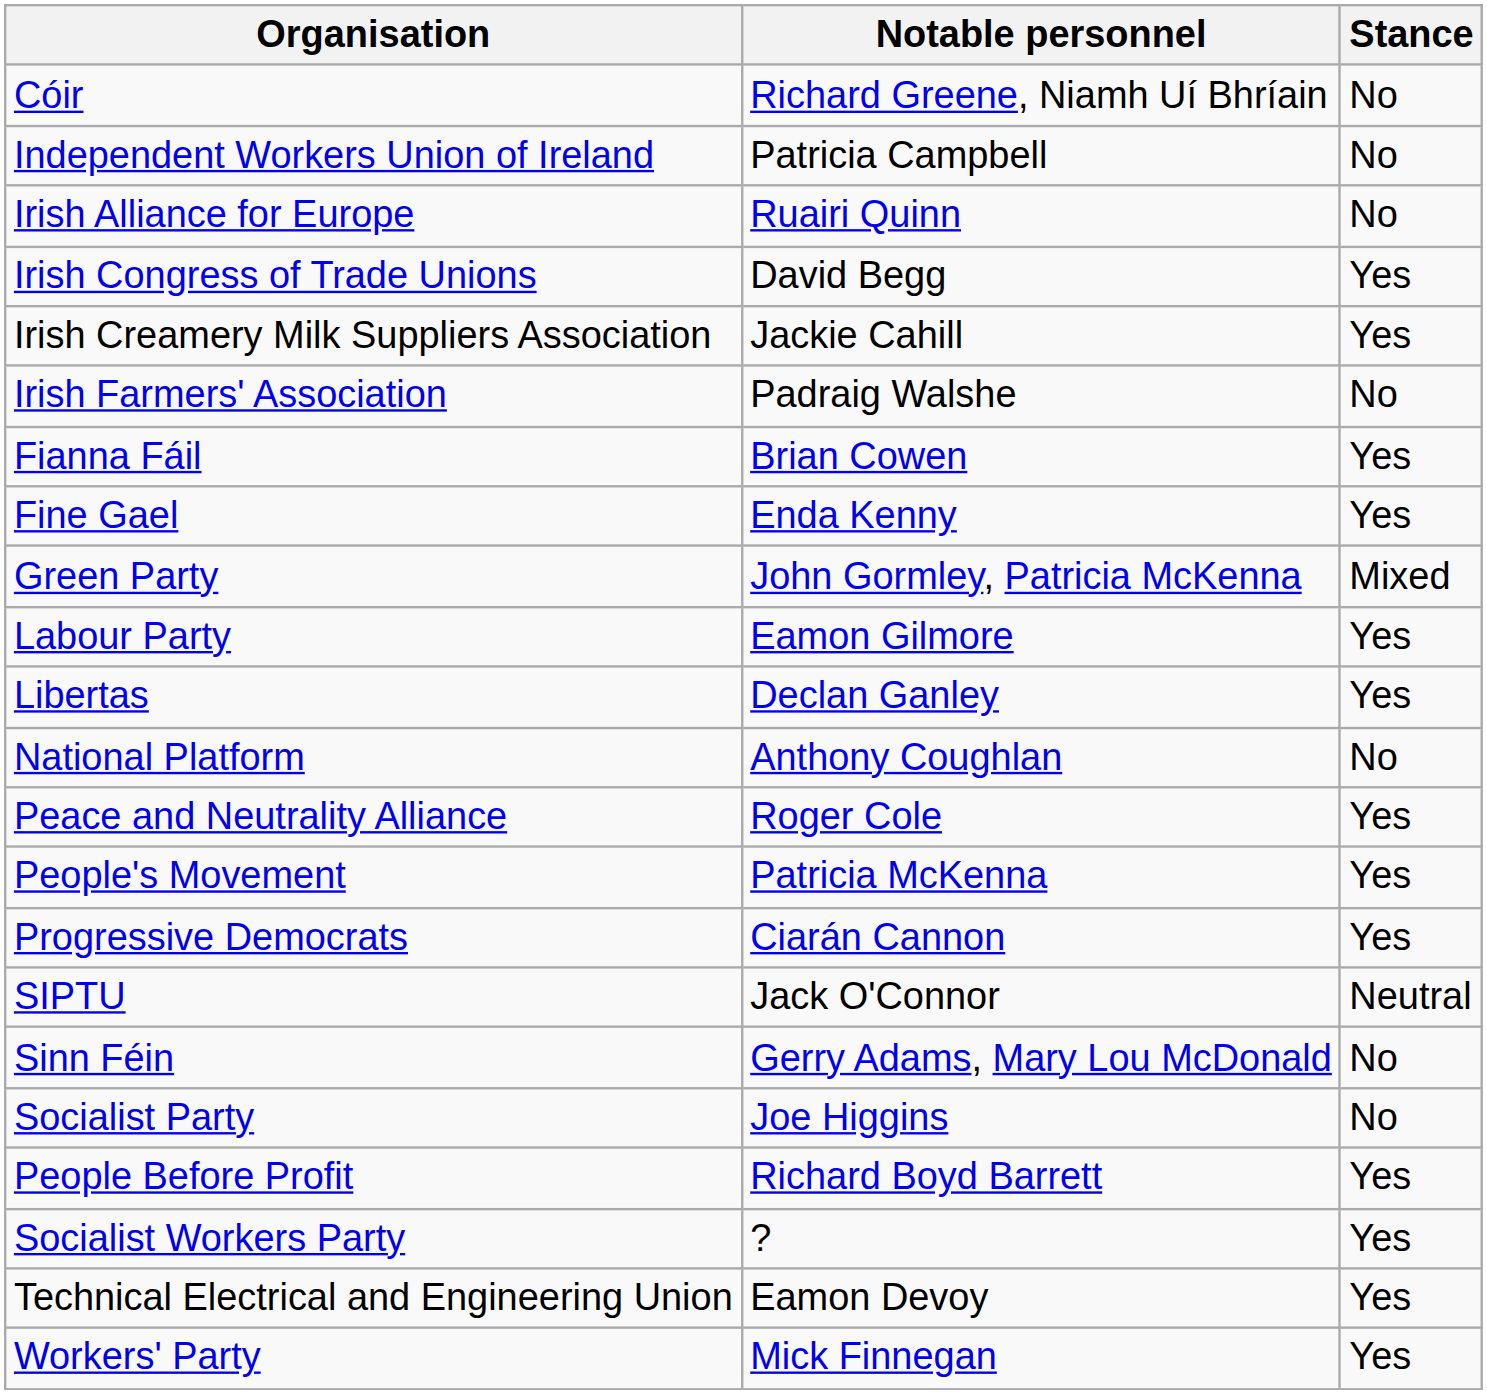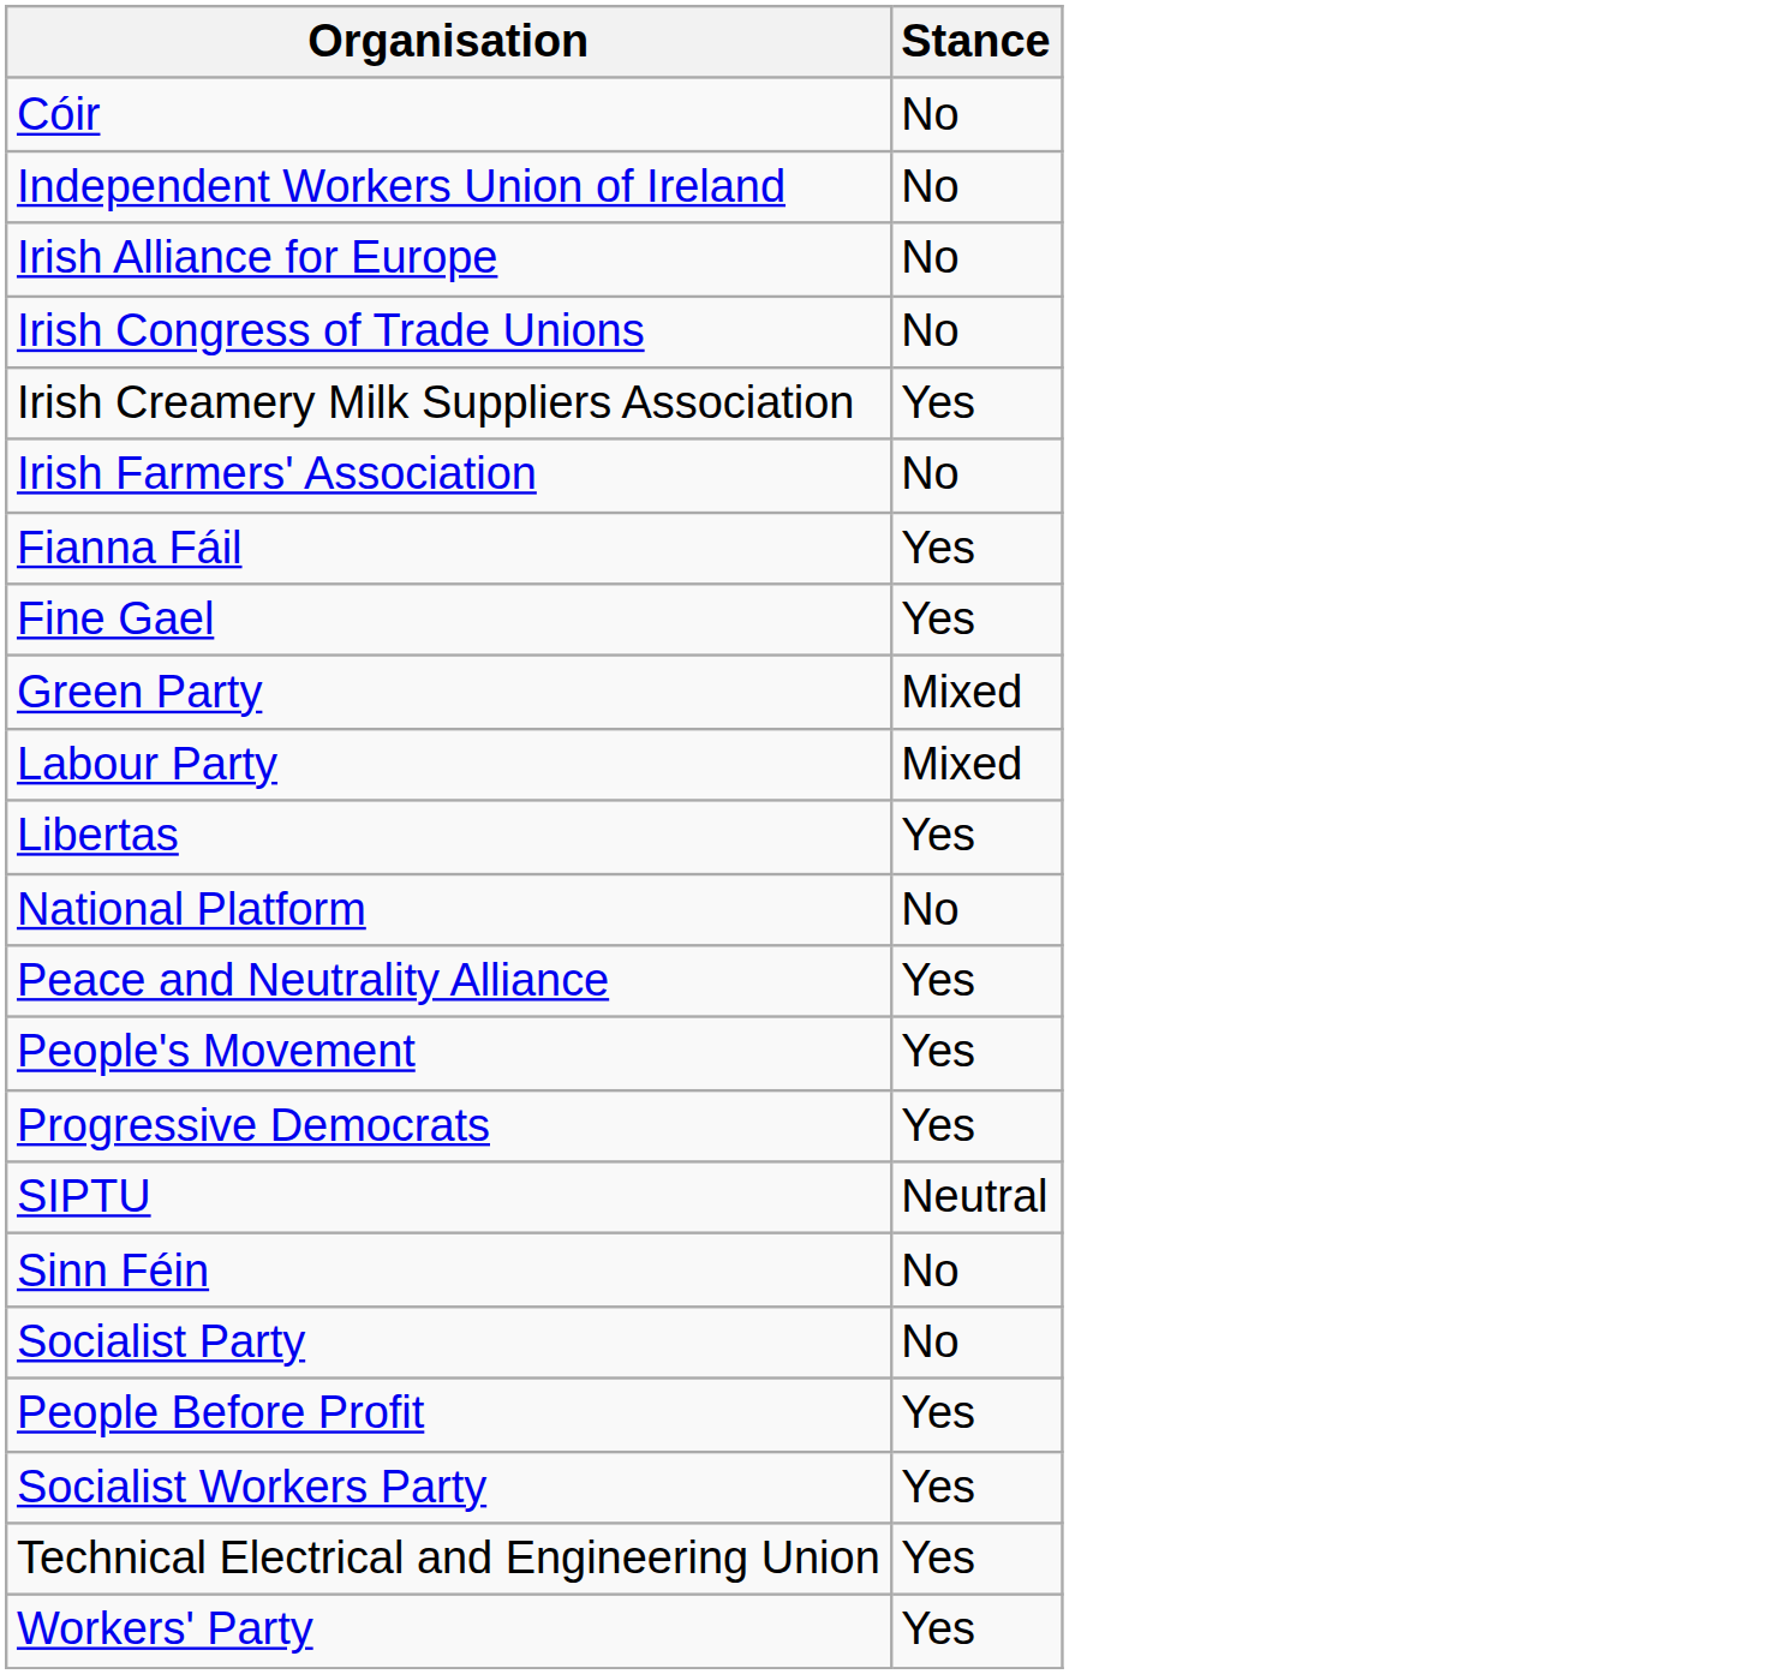- column: Notable personnel | Richard Greene, Niamh Uí Bhríain | Patricia Campbell | Ruairi Quinn | David Begg | Jackie Cahill | Padraig Walshe | Brian Cowen | Enda Kenny | John Gormley, Patricia McKenna | Eamon Gilmore | Declan Ganley | Anthony Coughlan | Roger Cole | Patricia McKenna | Ciarán Cannon | Jack O'Connor | Gerry Adams, Mary Lou McDonald | Joe Higgins | Richard Boyd Barrett | ? | Eamon Devoy | Mick Finnegan
Irish Congress of Trade Unions | Stance: Yes -> No
Labour Party | Stance: Yes -> Mixed
